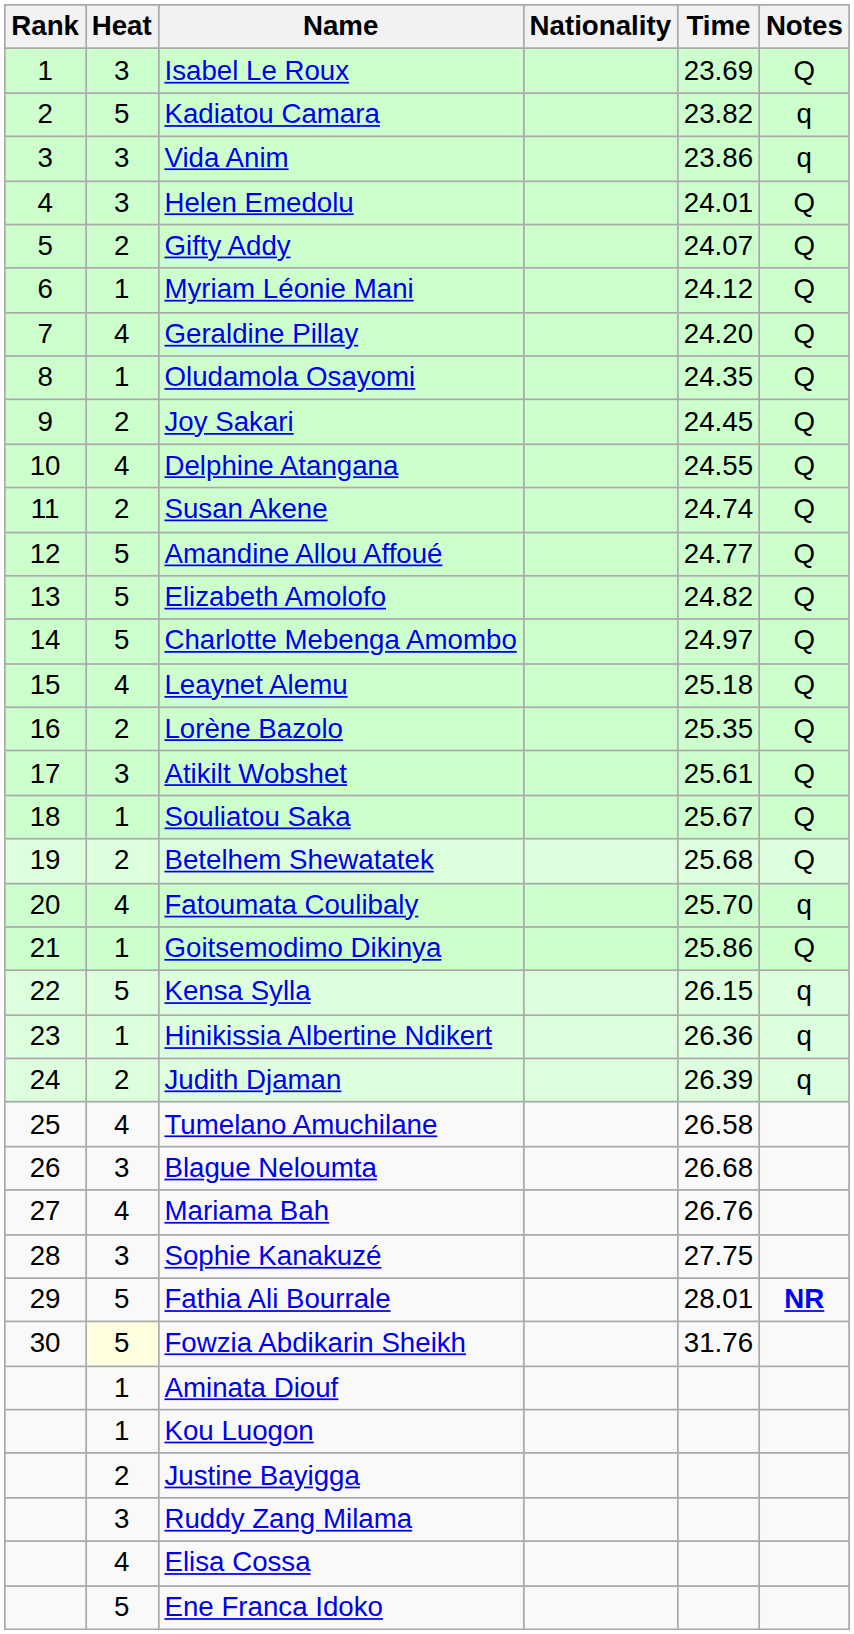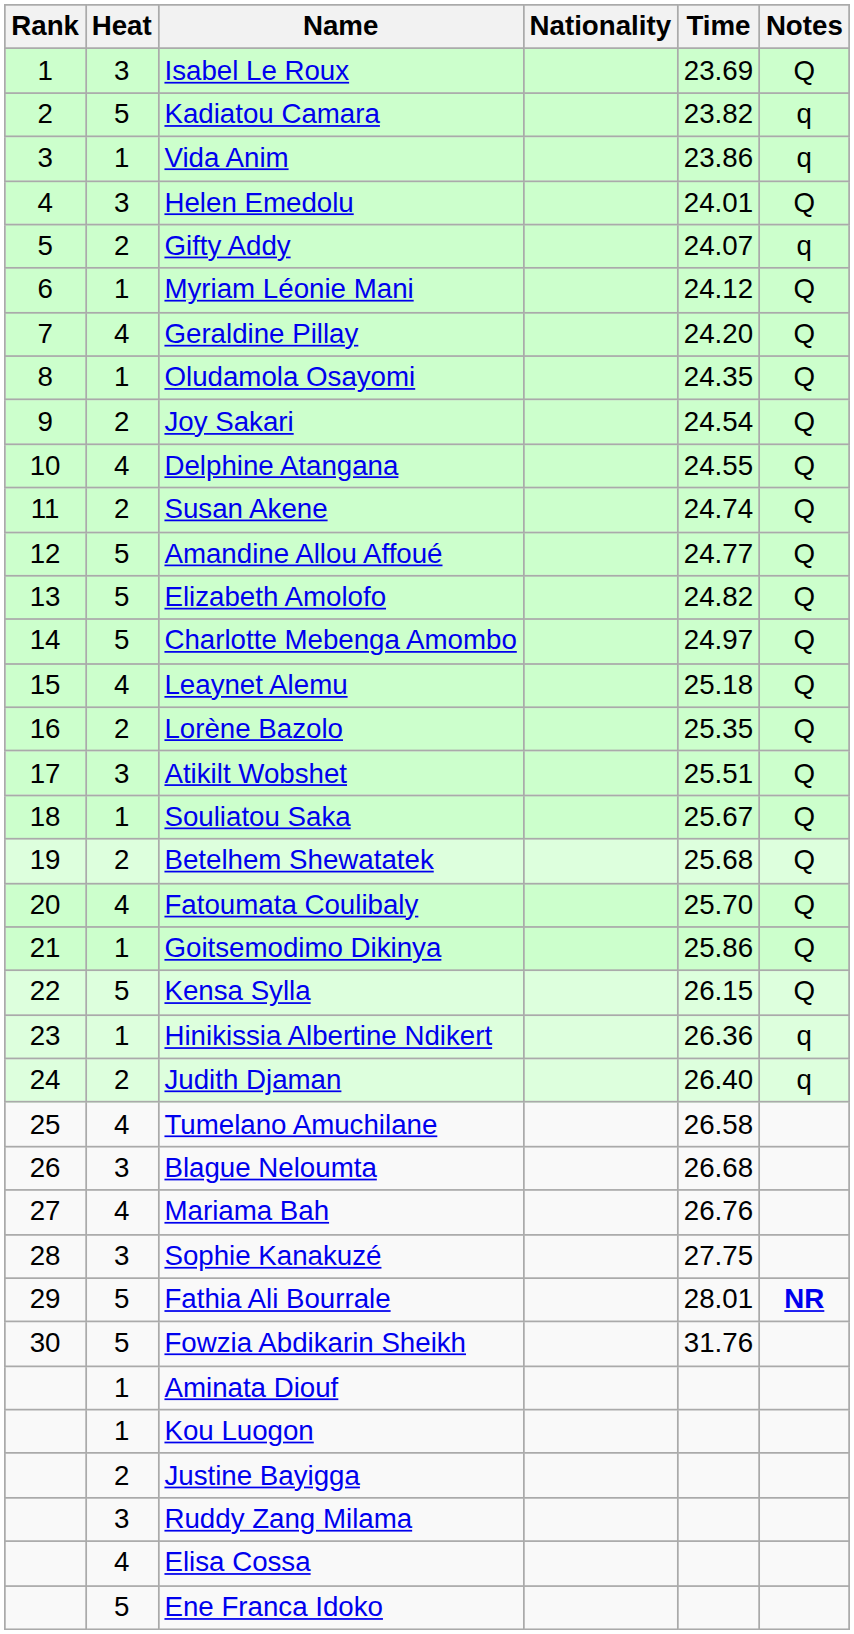Vida Anim | Heat: 3 -> 1
Gifty Addy | Notes: Q -> q
Joy Sakari | Time: 24.45 -> 24.54
Atikilt Wobshet | Time: 25.61 -> 25.51
Fatoumata Coulibaly | Notes: q -> Q
Kensa Sylla | Notes: q -> Q
Judith Djaman | Time: 26.39 -> 26.40
Fowzia Abdikarin Sheikh | Heat: lightyellow background -> no background
